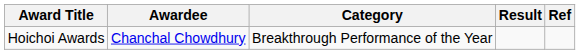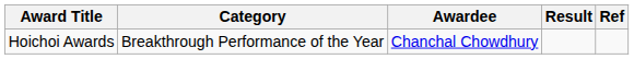columns swapped: Category <-> Awardee
